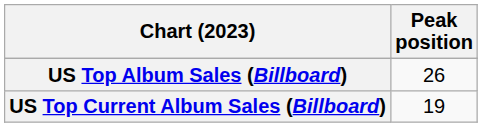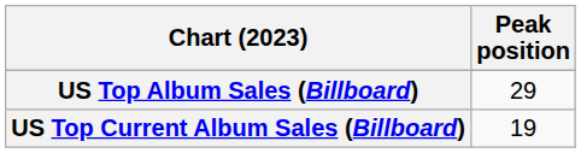US Top Album Sales (Billboard) | Peak position: 26 -> 29
